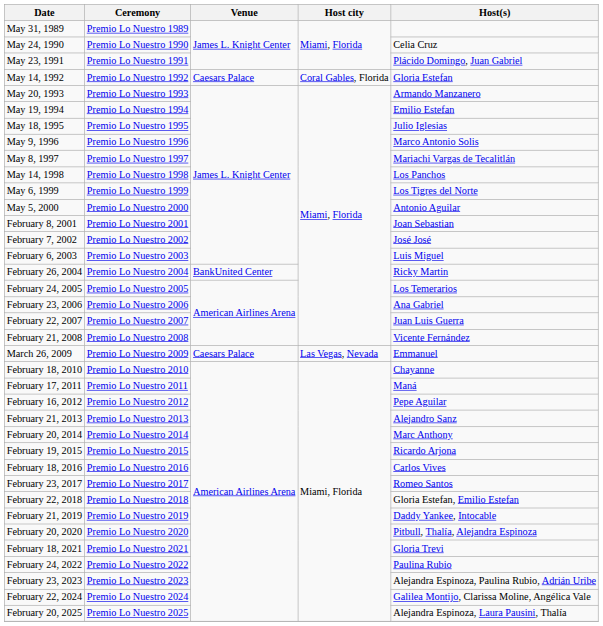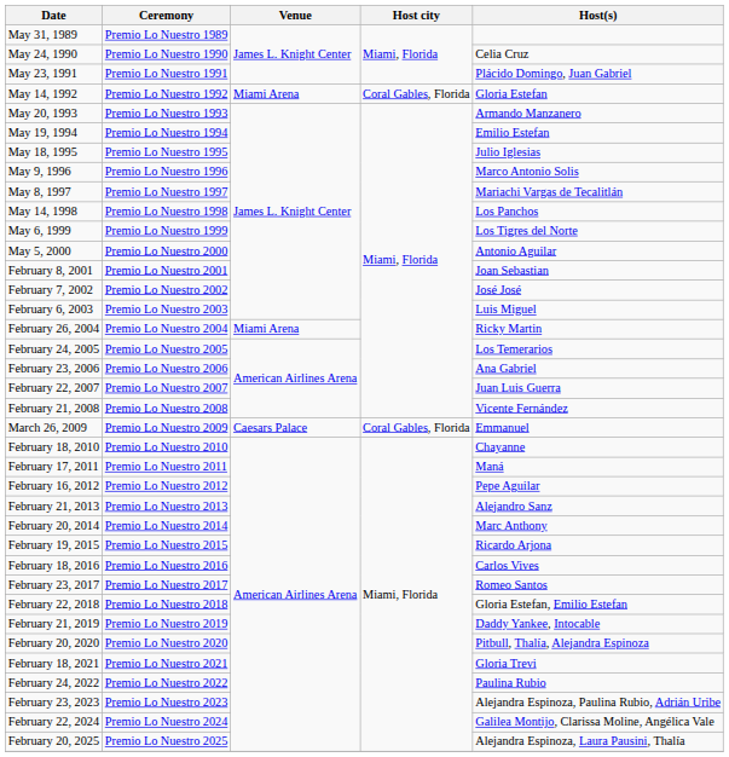May 14, 1992 | Venue: Caesars Palace -> Miami Arena
February 26, 2004 | Venue: BankUnited Center -> Miami Arena
March 26, 2009 | Host city: Las Vegas, Nevada -> Coral Gables, Florida
